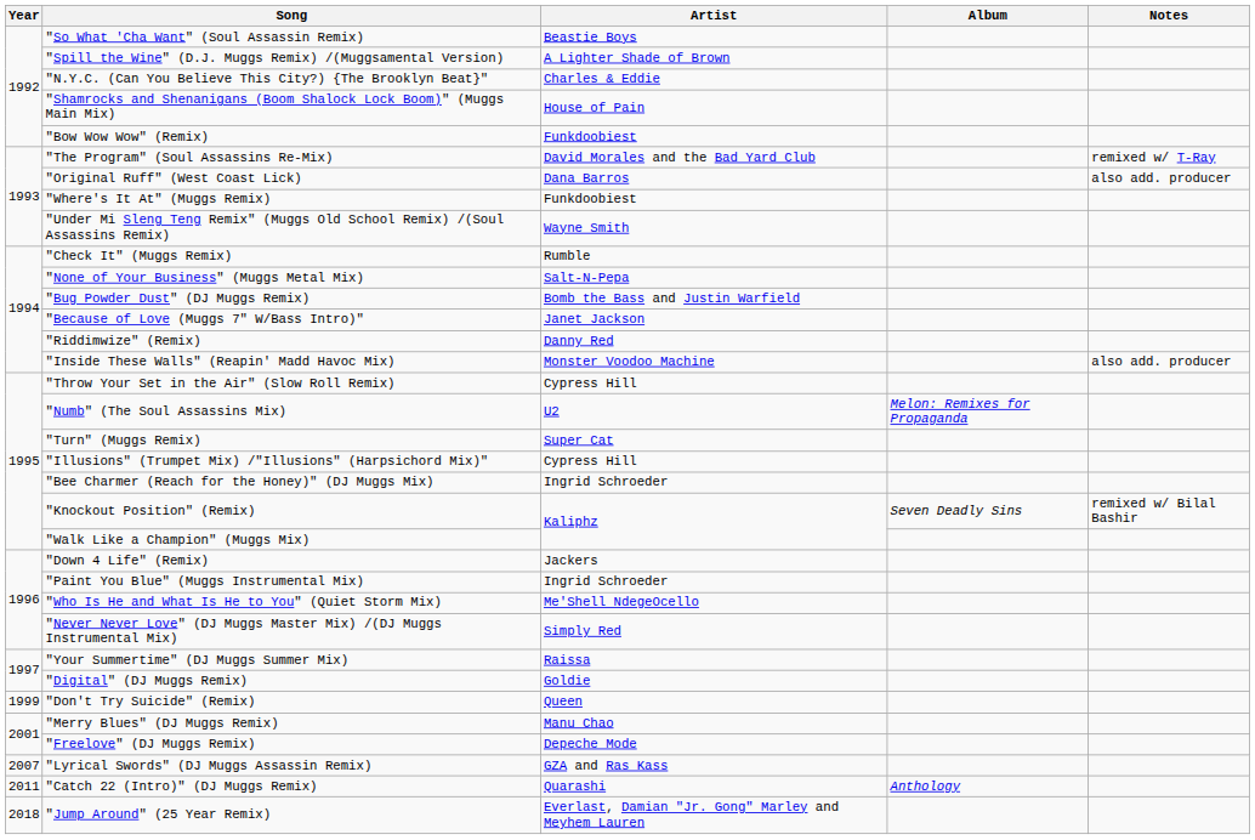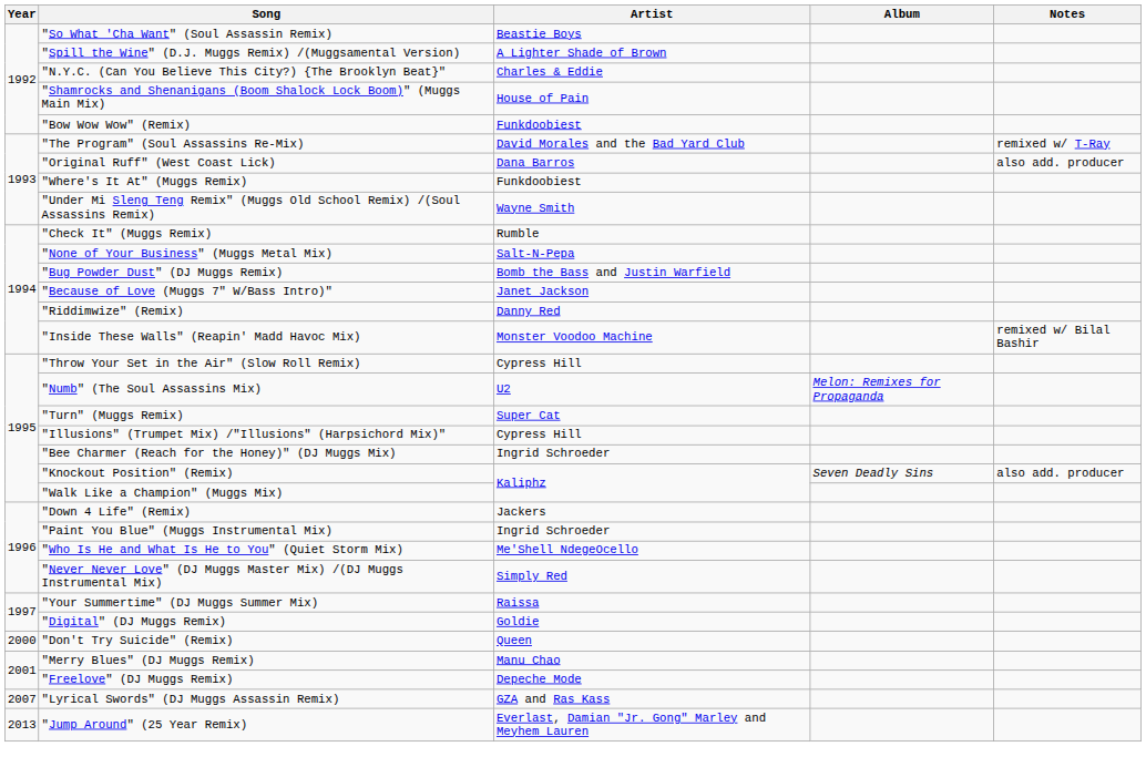"Inside These Walls" (Reapin' Madd Havoc Mix) | Notes: also add. producer -> remixed w/ Bilal Bashir
"Knockout Position" (Remix) | Notes: remixed w/ Bilal Bashir -> also add. producer
"Don't Try Suicide" (Remix) | Year: 1999 -> 2000
- row: 2011 | "Catch 22 (Intro)" (DJ Muggs Remix) | Quarashi | Anthology
"Jump Around" (25 Year Remix) | Year: 2018 -> 2013
